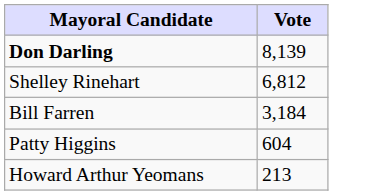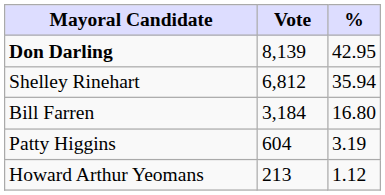+ column: % | 42.95 | 35.94 | 16.80 | 3.19 | 1.12
